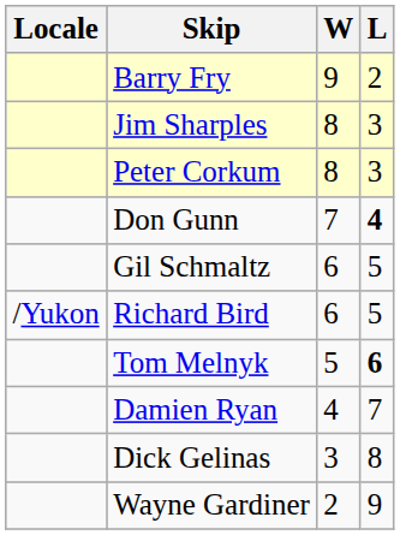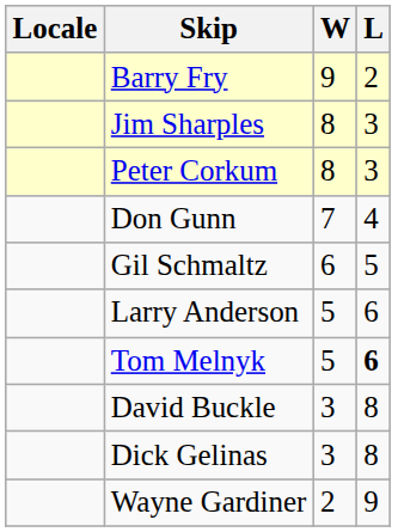Don Gunn | L: bold -> normal
- row: /Yukon | Richard Bird | 6 | 5
+ row: Larry Anderson | 5 | 6
- row: Damien Ryan | 4 | 7
+ row: David Buckle | 3 | 8
